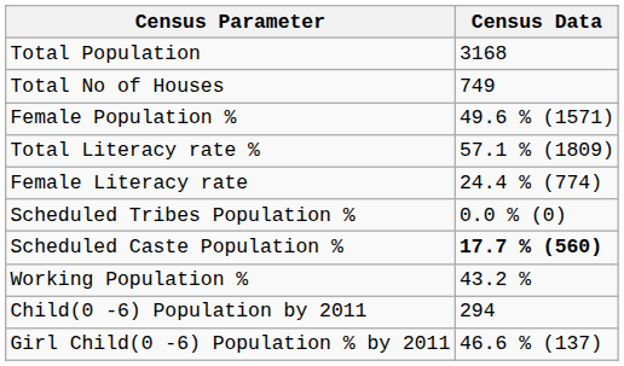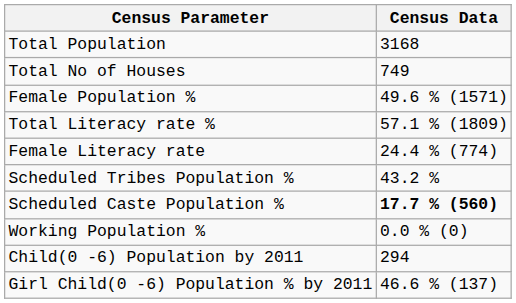Scheduled Tribes Population % | Census Data: 0.0 % (0) -> 43.2 %
Working Population % | Census Data: 43.2 % -> 0.0 % (0)
